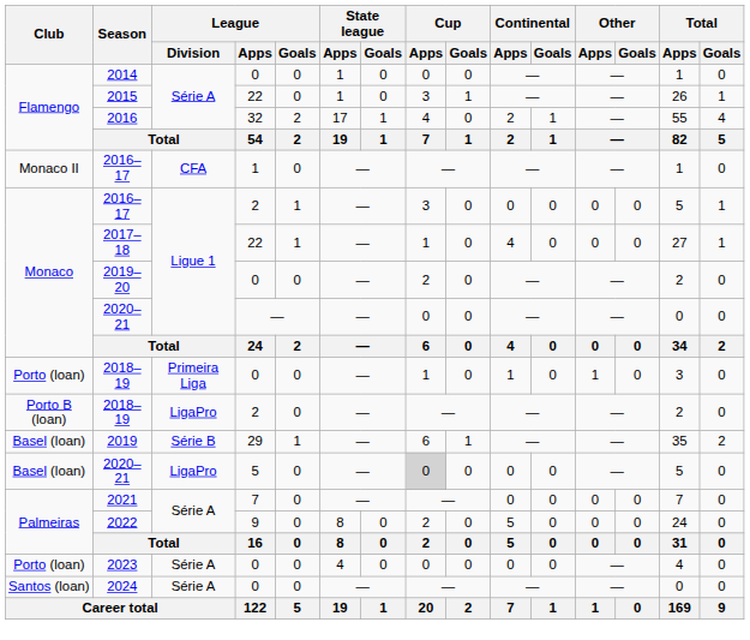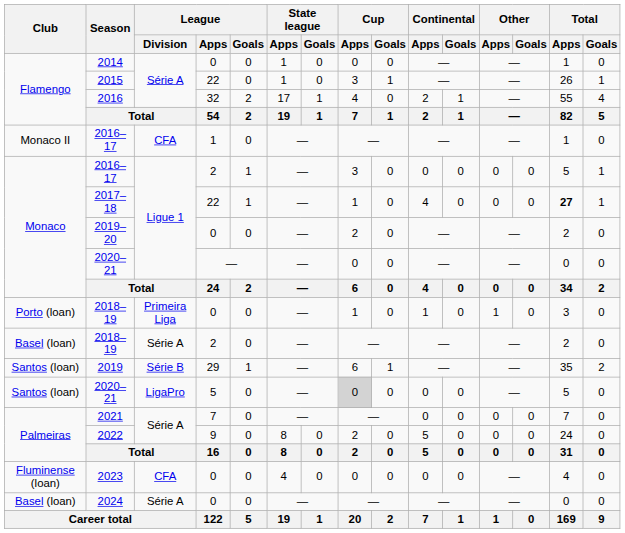2017–18 | Total / Apps: normal -> bold
2018–19 / 2 | Club: Porto B (loan) -> Basel (loan)
2018–19 / 2 | League / Division: LigaPro -> Série A
2019 | Club: Basel (loan) -> Santos (loan)
2020–21 / 5 | Club: Basel (loan) -> Santos (loan)
2023 | Club: Porto (loan) -> Fluminense (loan)
2023 | League / Division: Série A -> CFA
2024 | Club: Santos (loan) -> Basel (loan)
